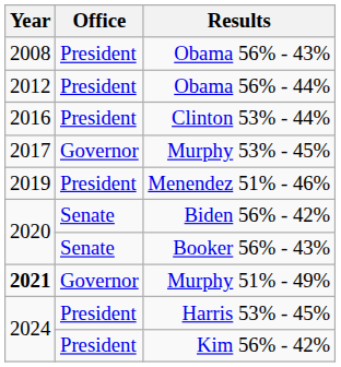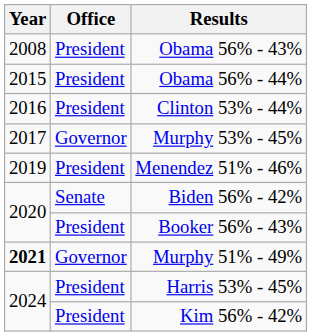Obama 56% - 44% | Year: 2012 -> 2015
Booker 56% - 43% | Office: Senate -> President
